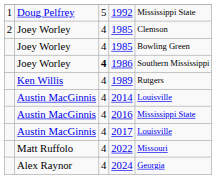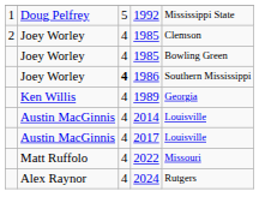1989 | column 5: Rutgers -> Georgia
- row: Austin MacGinnis | 4 | 2016 | Mississippi State
2024 | column 5: Georgia -> Rutgers
